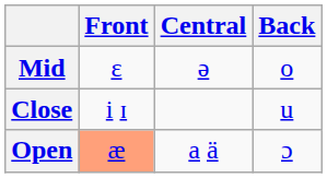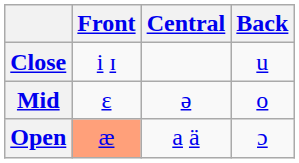rows swapped: Close <-> Mid
